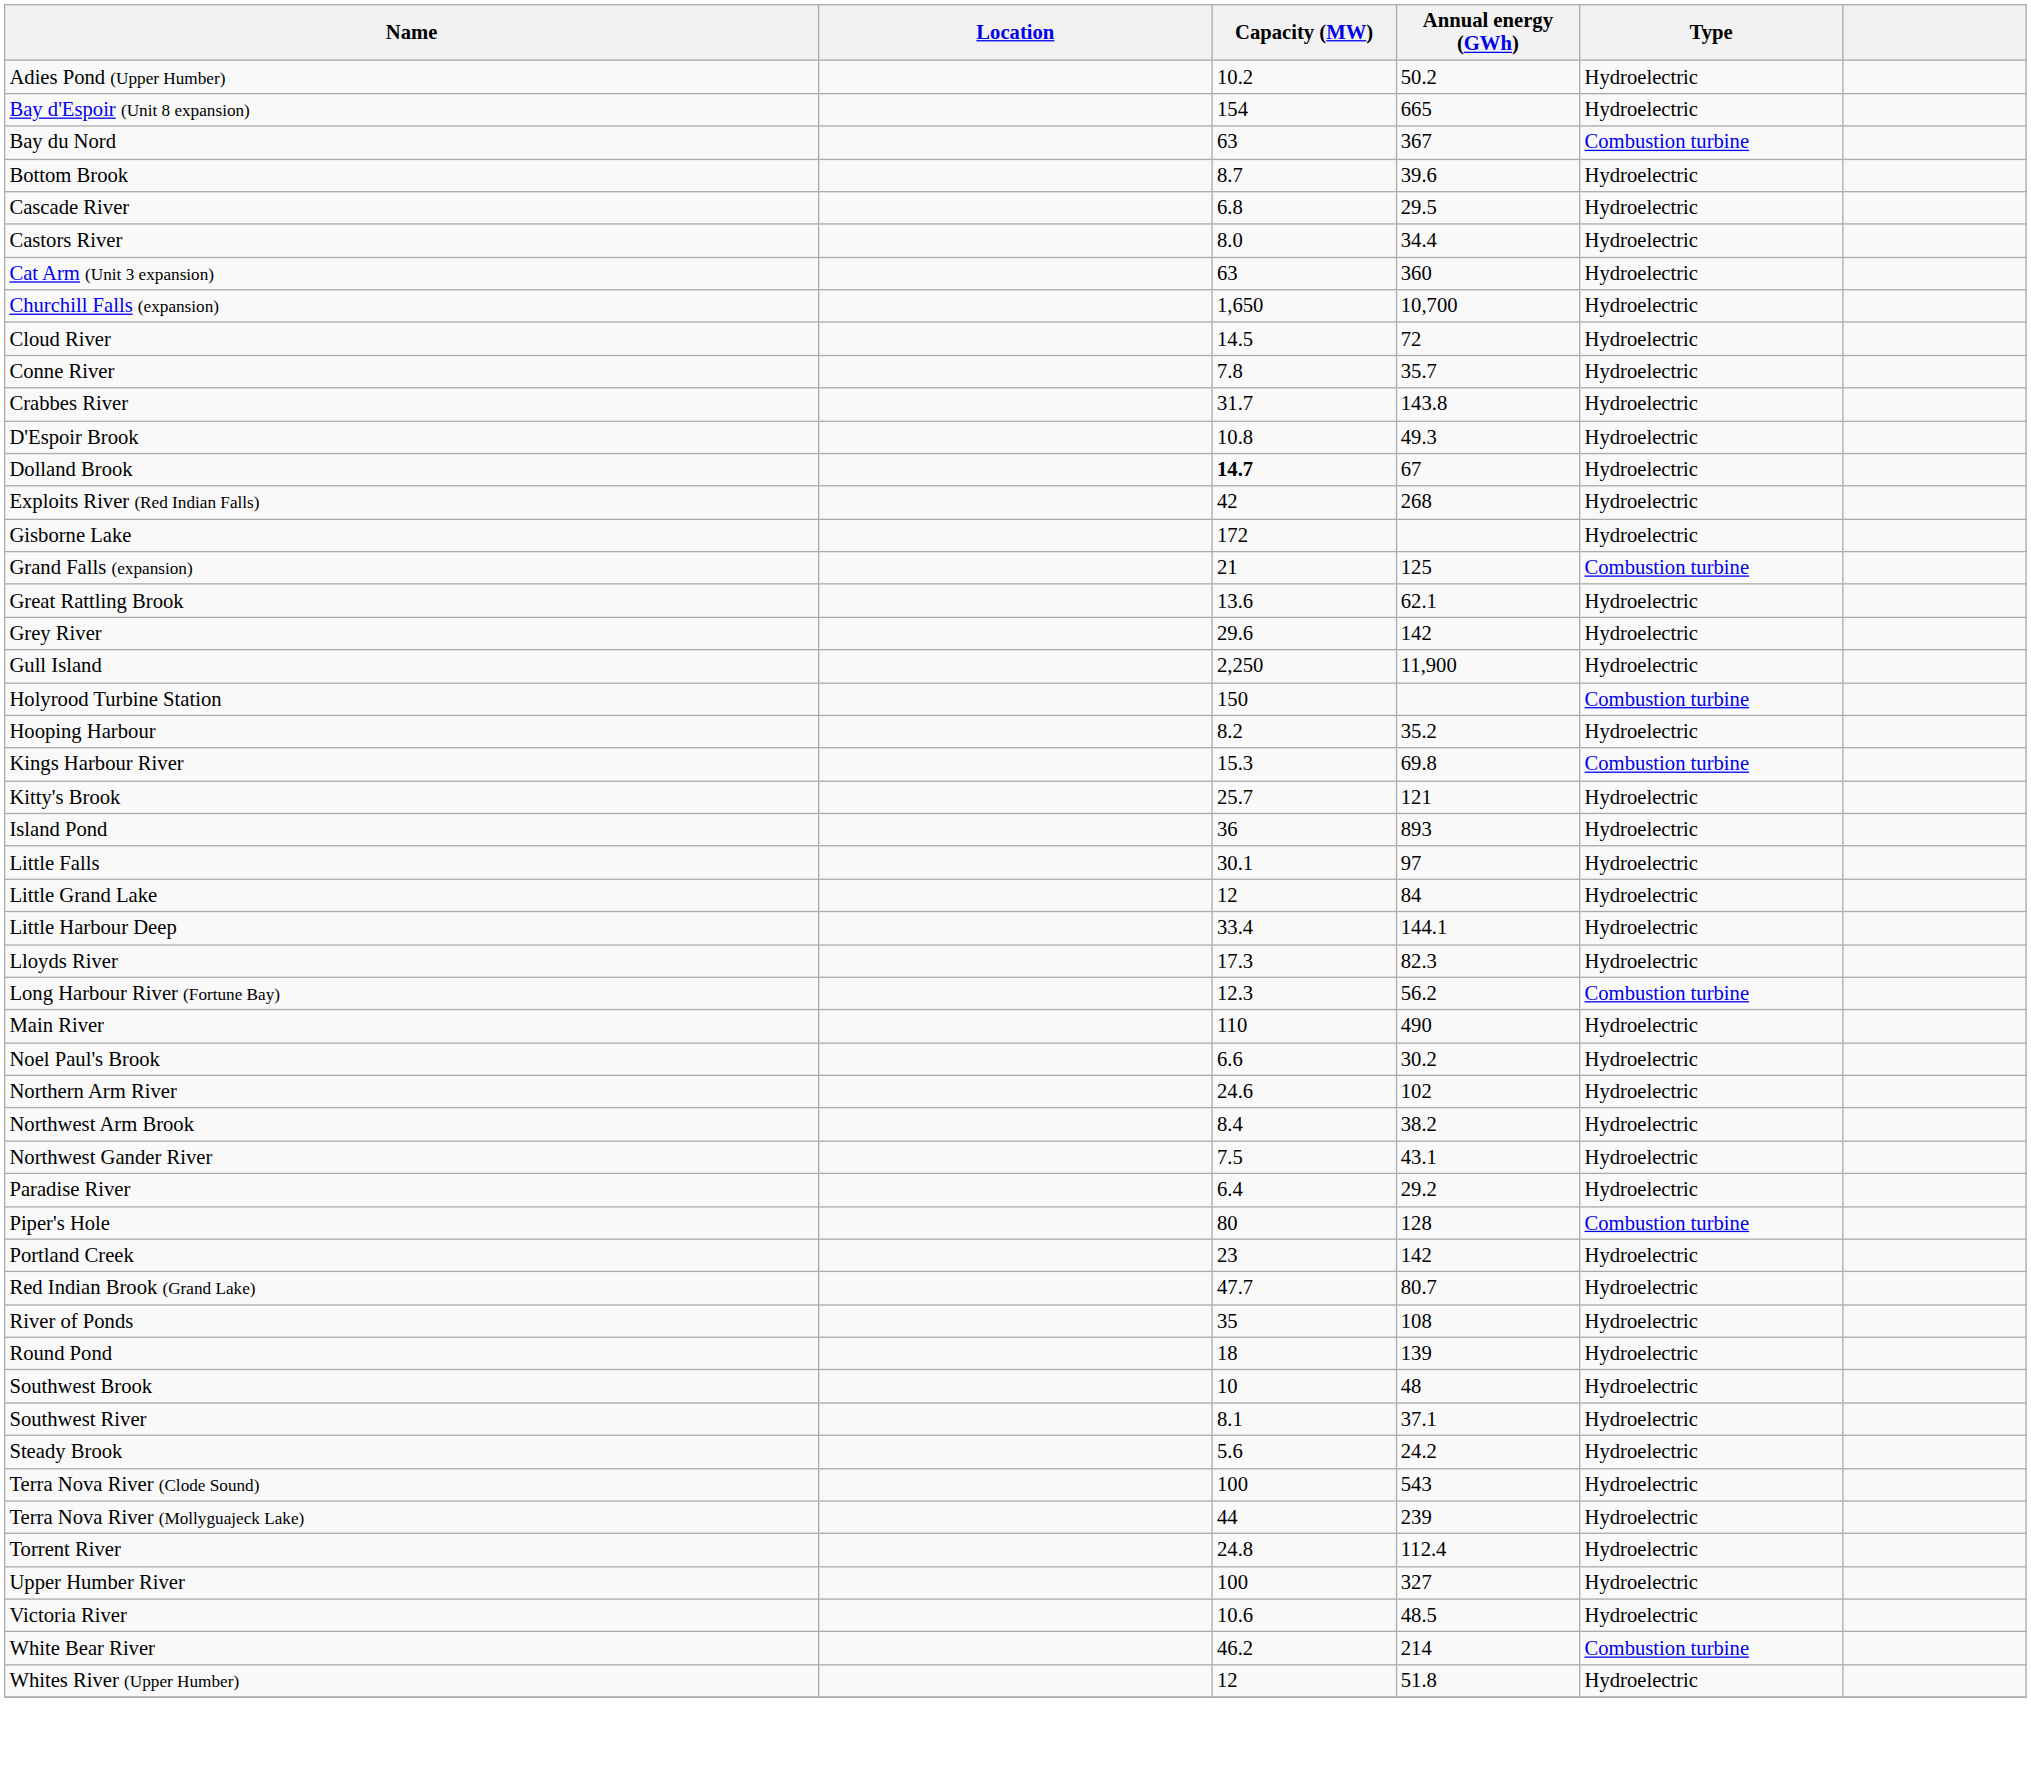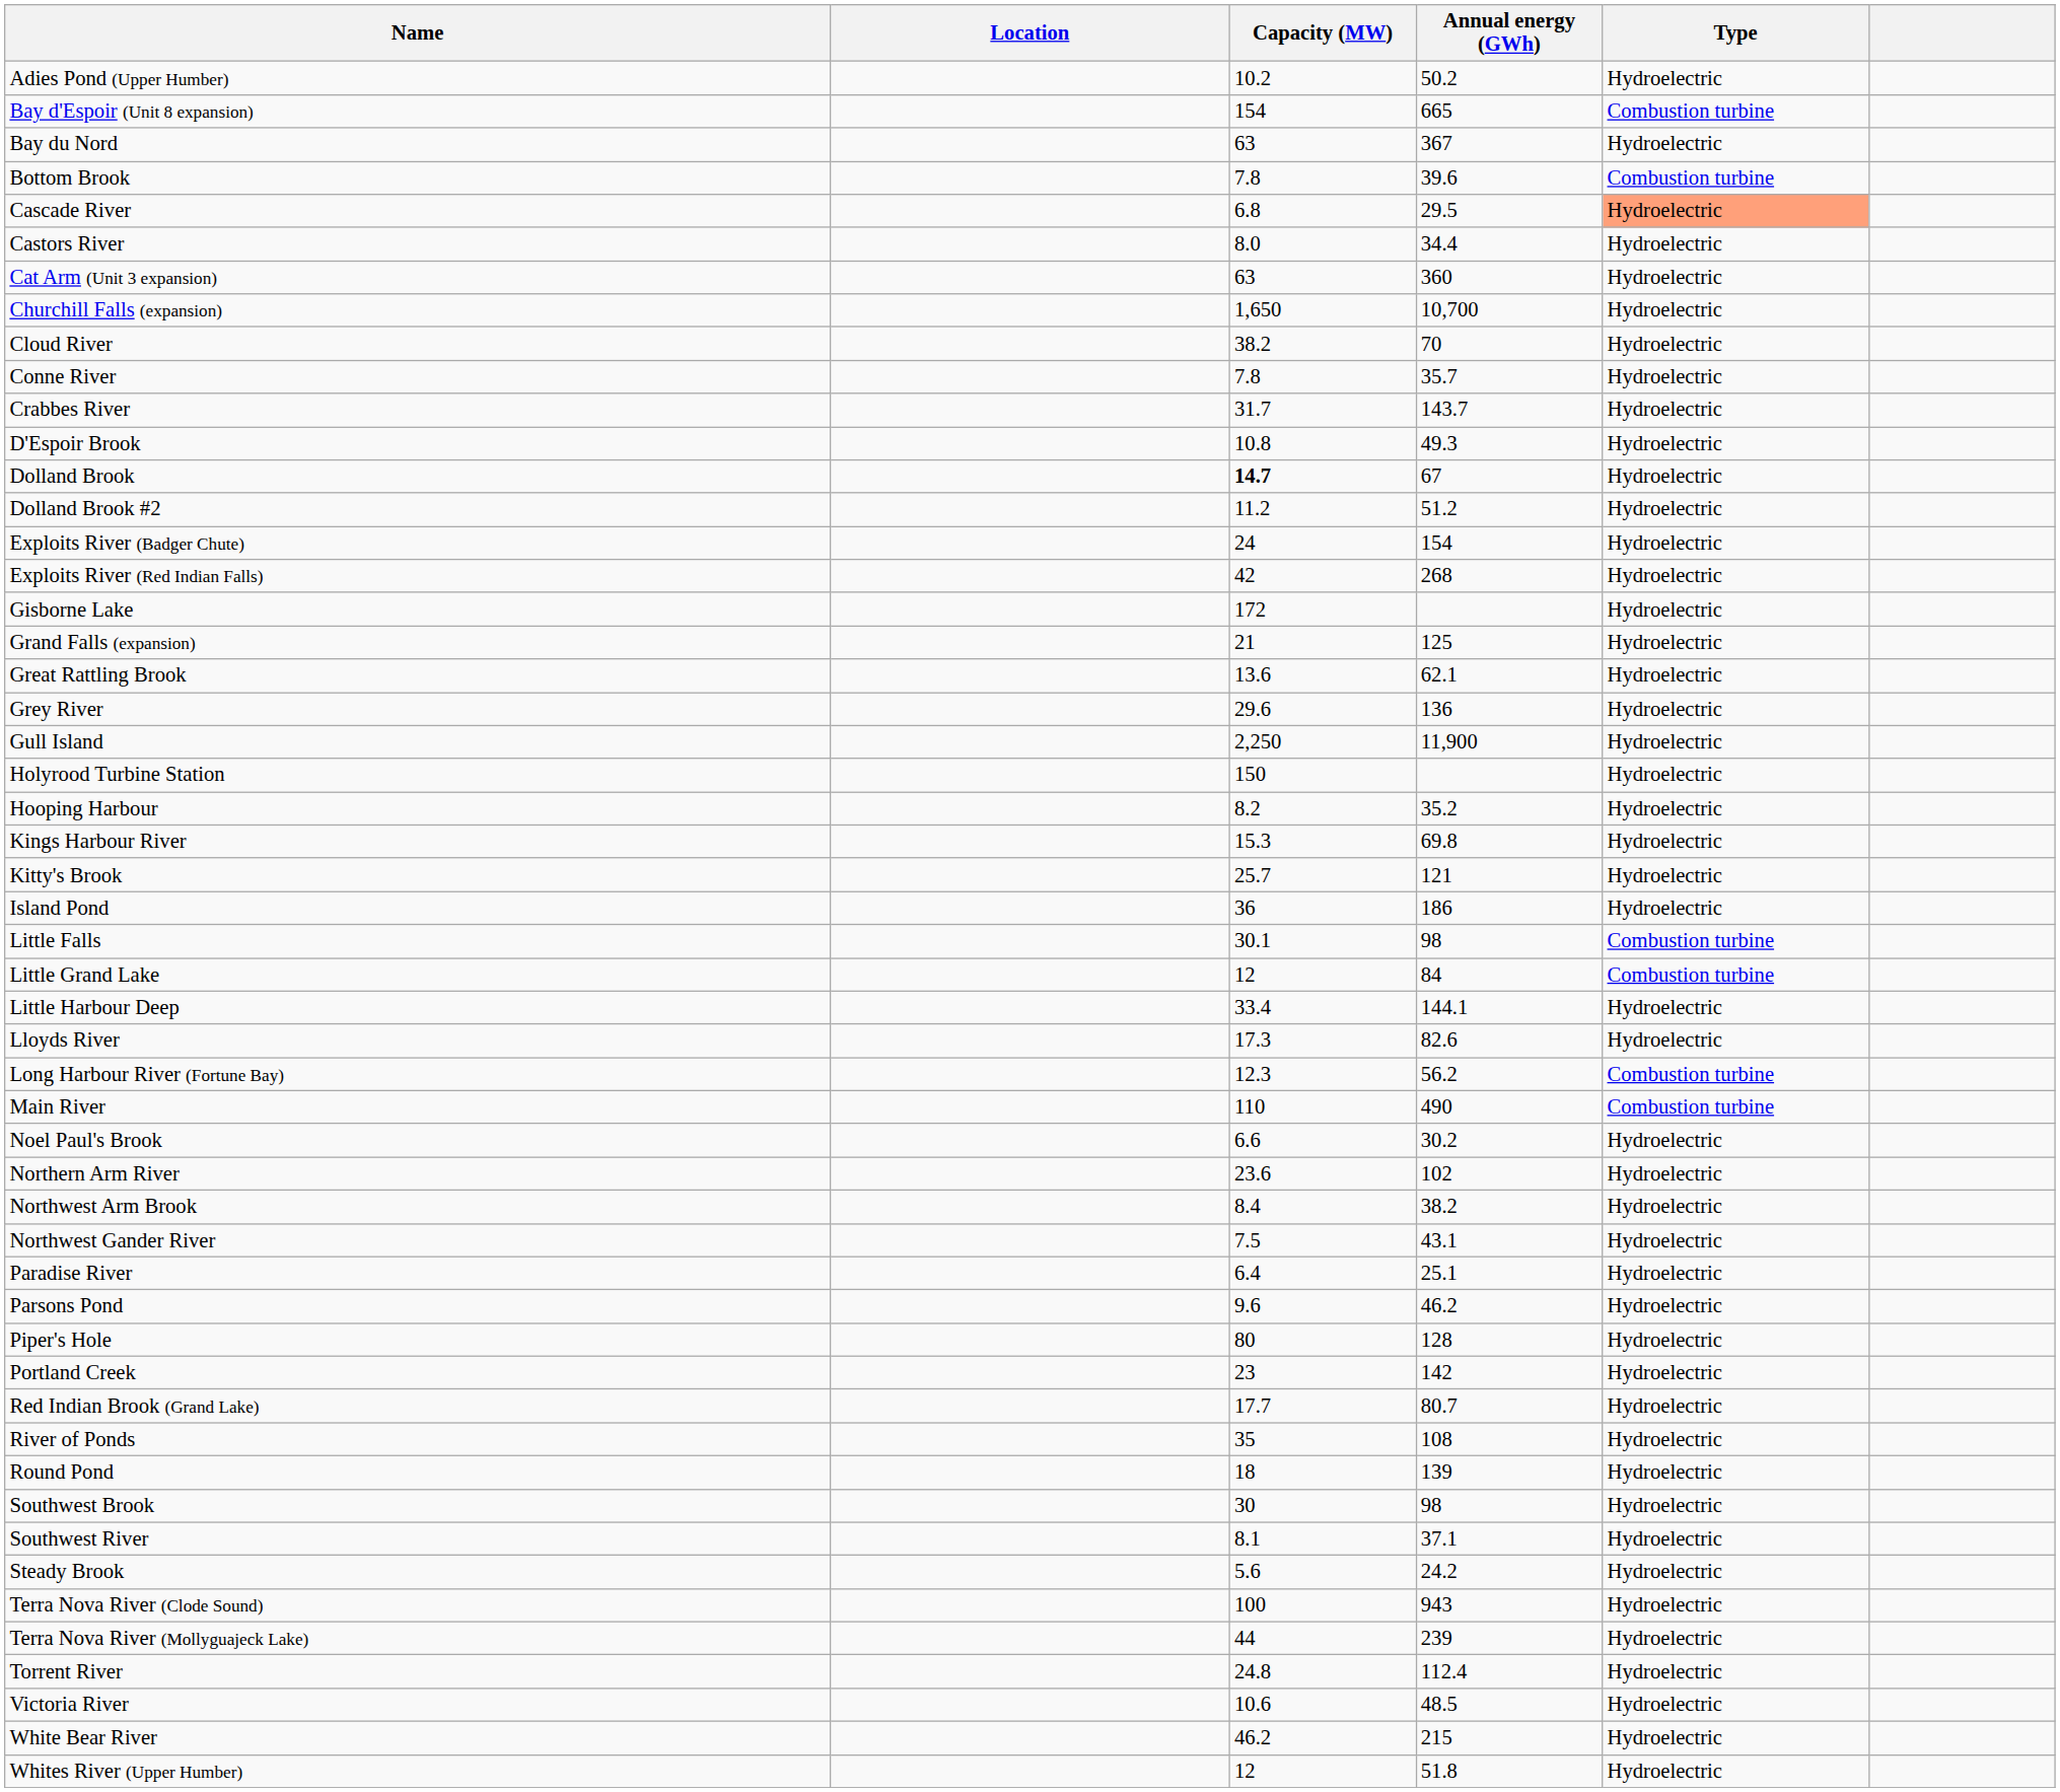Bay d'Espoir (Unit 8 expansion) | Type: Hydroelectric -> Combustion turbine
Bay du Nord | Type: Combustion turbine -> Hydroelectric
Bottom Brook | Capacity (MW): 8.7 -> 7.8
Bottom Brook | Type: Hydroelectric -> Combustion turbine
Cascade River | Type: no background -> lightsalmon background
Cloud River | Capacity (MW): 14.5 -> 38.2
Cloud River | Annual energy (GWh): 72 -> 70
Crabbes River | Annual energy (GWh): 143.8 -> 143.7
+ row: Dolland Brook #2 | 11.2 | 51.2 | Hydroelectric
+ row: Exploits River (Badger Chute) | 24 | 154 | Hydroelectric
Grand Falls (expansion) | Type: Combustion turbine -> Hydroelectric
Grey River | Annual energy (GWh): 142 -> 136
Holyrood Turbine Station | Type: Combustion turbine -> Hydroelectric
Kings Harbour River | Type: Combustion turbine -> Hydroelectric
Island Pond | Annual energy (GWh): 893 -> 186
Little Falls | Annual energy (GWh): 97 -> 98
Little Falls | Type: Hydroelectric -> Combustion turbine
Little Grand Lake | Type: Hydroelectric -> Combustion turbine
Lloyds River | Annual energy (GWh): 82.3 -> 82.6
Main River | Type: Hydroelectric -> Combustion turbine
Northern Arm River | Capacity (MW): 24.6 -> 23.6
Paradise River | Annual energy (GWh): 29.2 -> 25.1
+ row: Parsons Pond | 9.6 | 46.2 | Hydroelectric
Piper's Hole | Type: Combustion turbine -> Hydroelectric
Red Indian Brook (Grand Lake) | Capacity (MW): 47.7 -> 17.7
Southwest Brook | Capacity (MW): 10 -> 30
Southwest Brook | Annual energy (GWh): 48 -> 98
Terra Nova River (Clode Sound) | Annual energy (GWh): 543 -> 943
- row: Upper Humber River | 100 | 327 | Hydroelectric
White Bear River | Annual energy (GWh): 214 -> 215
White Bear River | Type: Combustion turbine -> Hydroelectric
